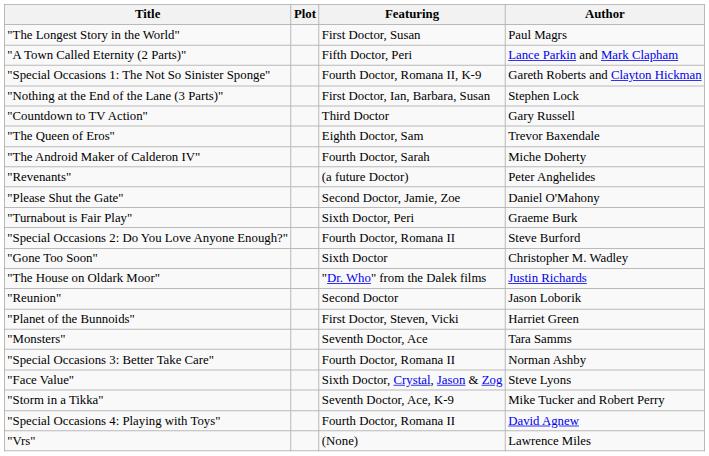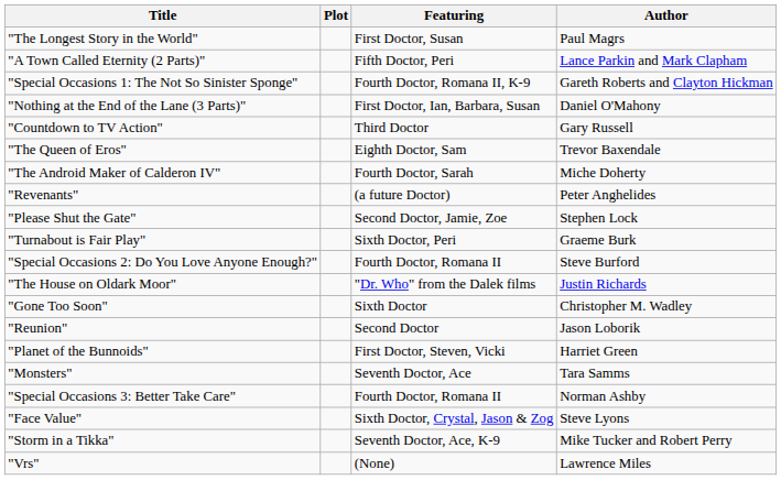"Nothing at the End of the Lane (3 Parts)" | Author: Stephen Lock -> Daniel O'Mahony
"Please Shut the Gate" | Author: Daniel O'Mahony -> Stephen Lock
rows swapped: "The House on Oldark Moor" <-> "Gone Too Soon"
- row: "Special Occasions 4: Playing with Toys" | Fourth Doctor, Romana II | David Agnew
